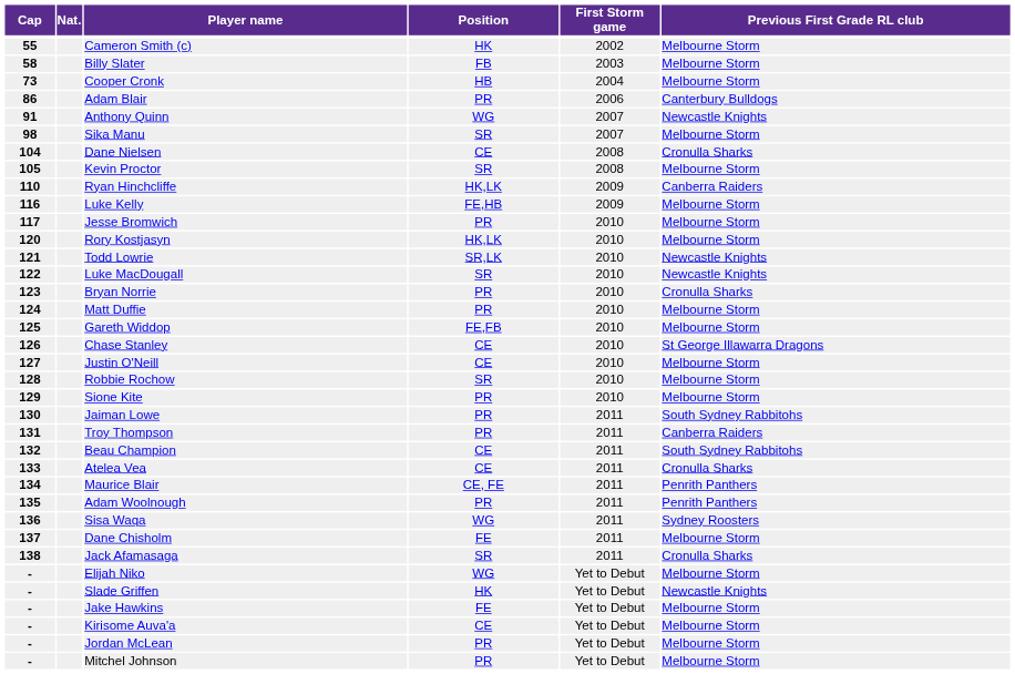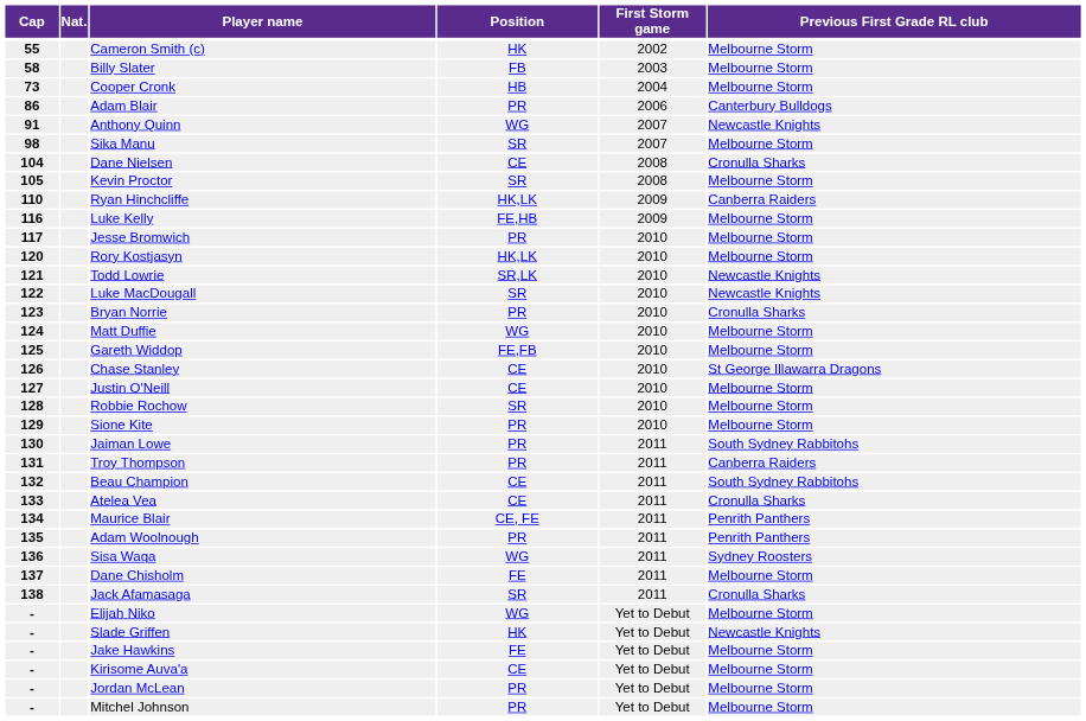Matt Duffie | Position: PR -> WG
